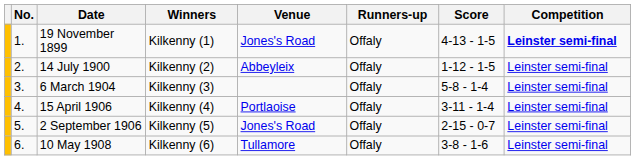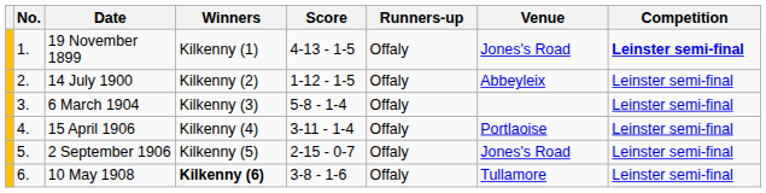columns swapped: Score <-> Venue
10 May 1908 | Winners: normal -> bold
